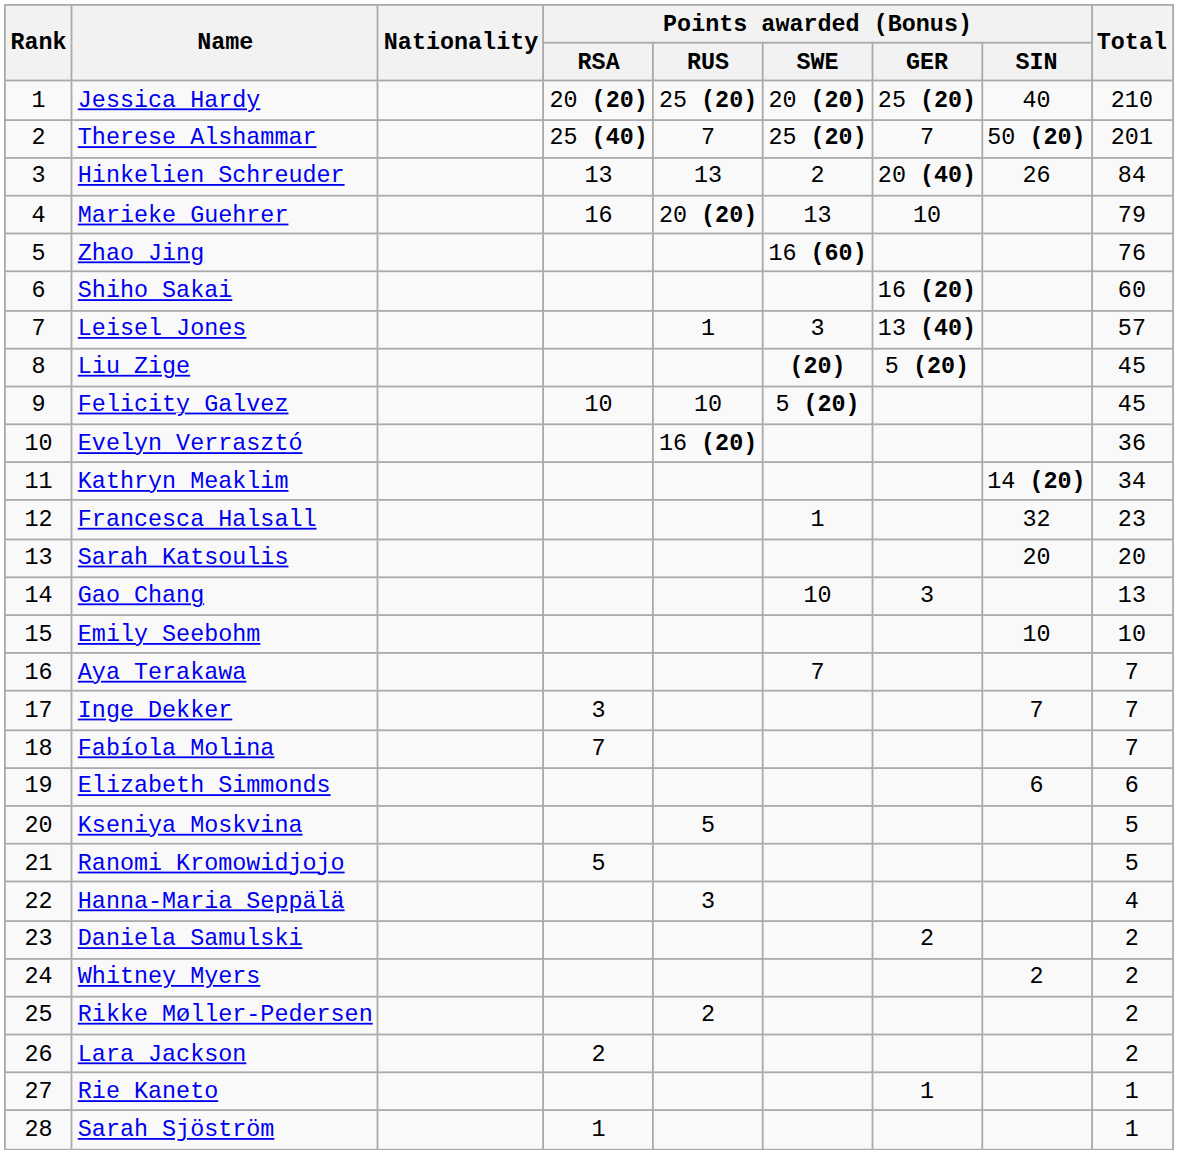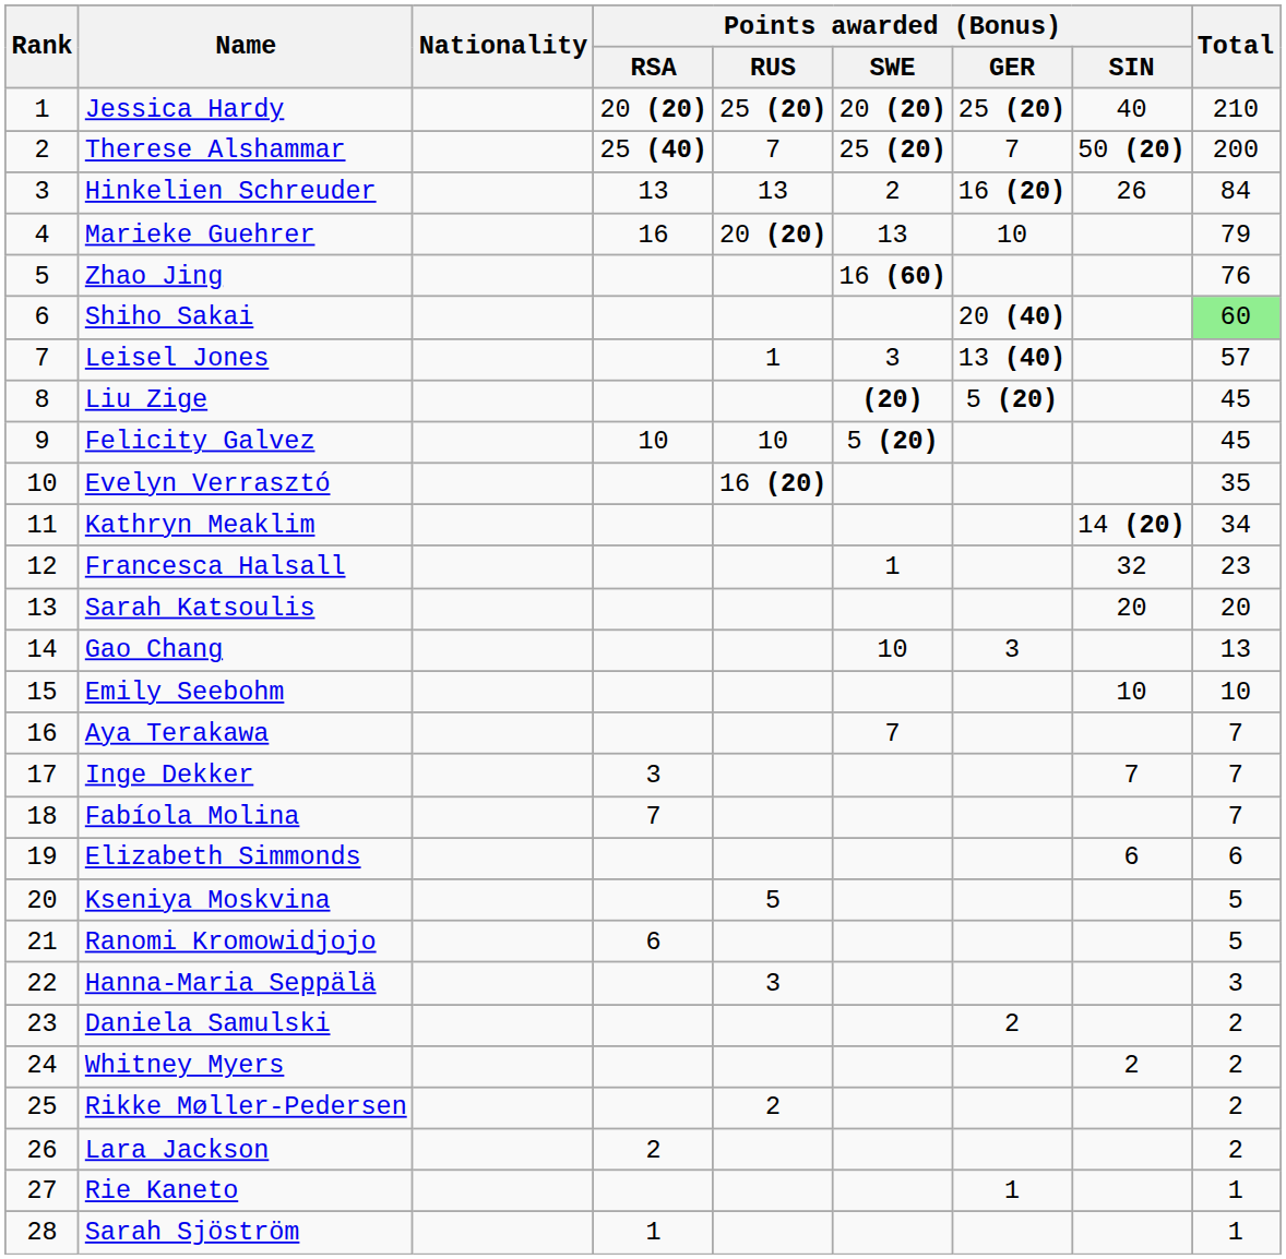Therese Alshammar | Total: 201 -> 200
Hinkelien Schreuder | Points awarded (Bonus) / GER: 20 (40) -> 16 (20)
Shiho Sakai | Points awarded (Bonus) / GER: 16 (20) -> 20 (40)
Shiho Sakai | Total: no background -> lightgreen background
Evelyn Verrasztó | Total: 36 -> 35
Ranomi Kromowidjojo | Points awarded (Bonus) / RSA: 5 -> 6
Hanna-Maria Seppälä | Total: 4 -> 3
